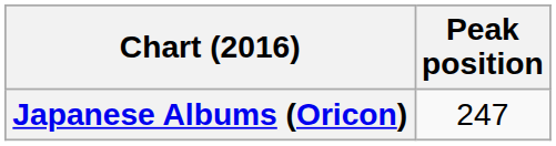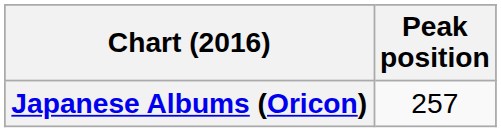Japanese Albums (Oricon) | Peak position: 247 -> 257
